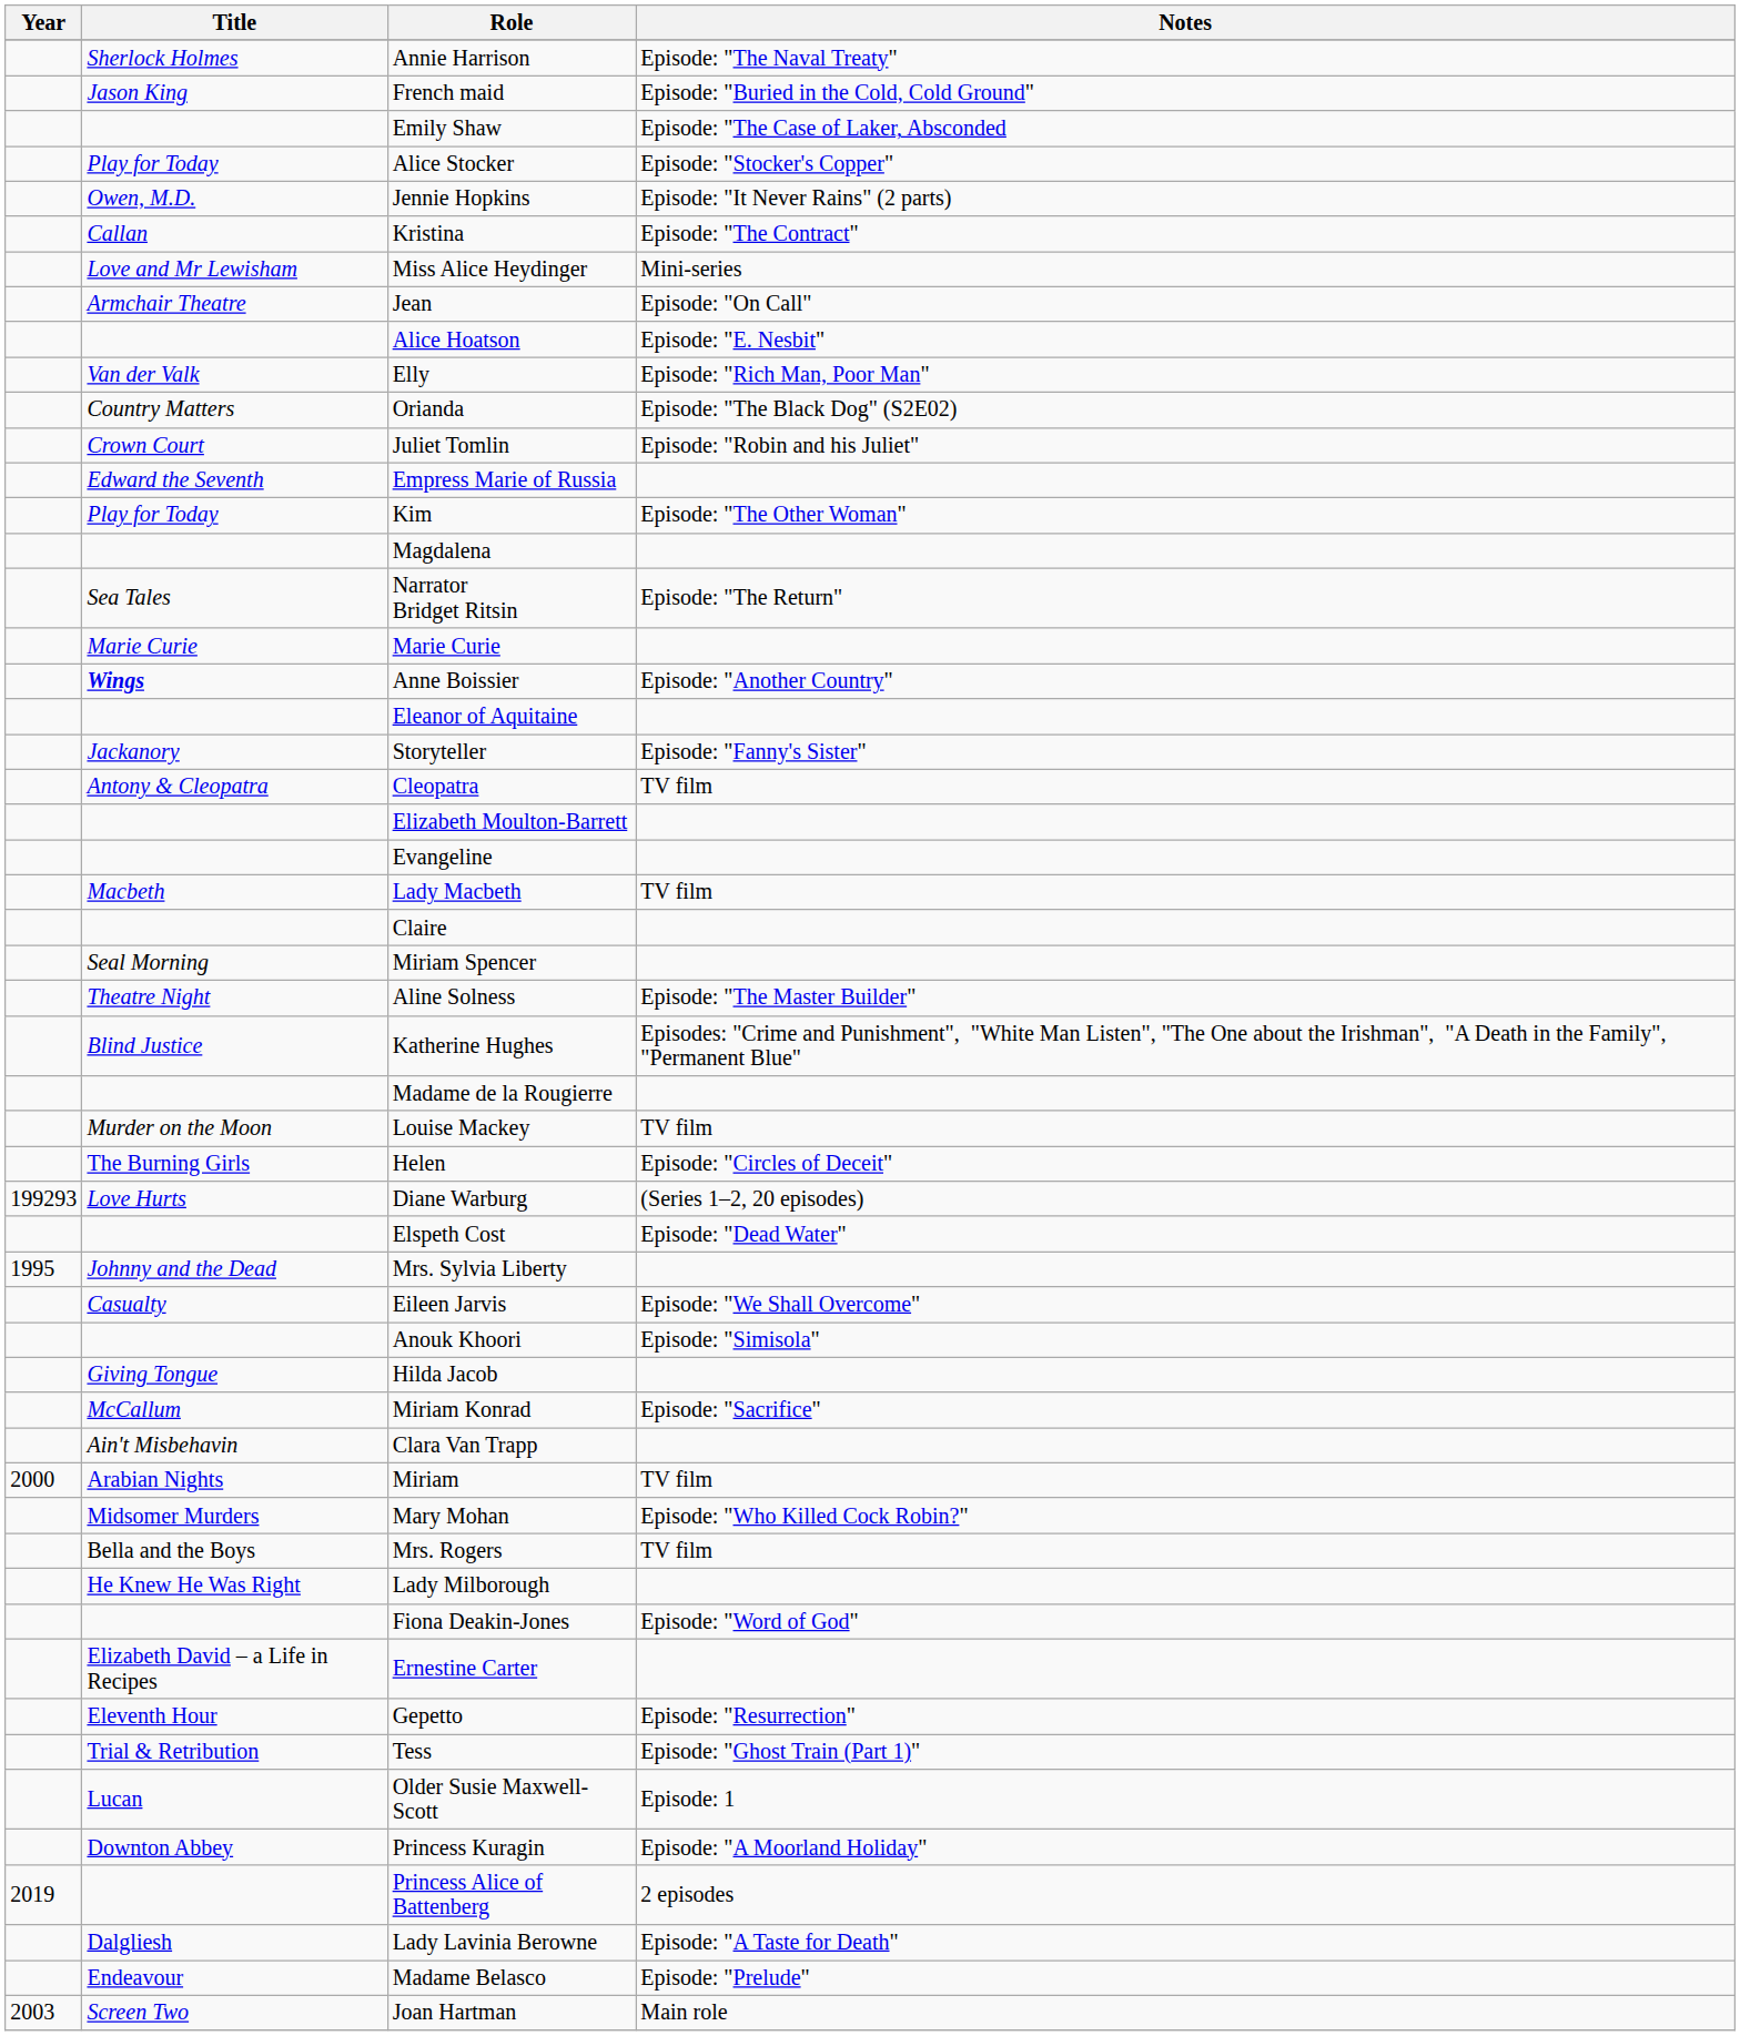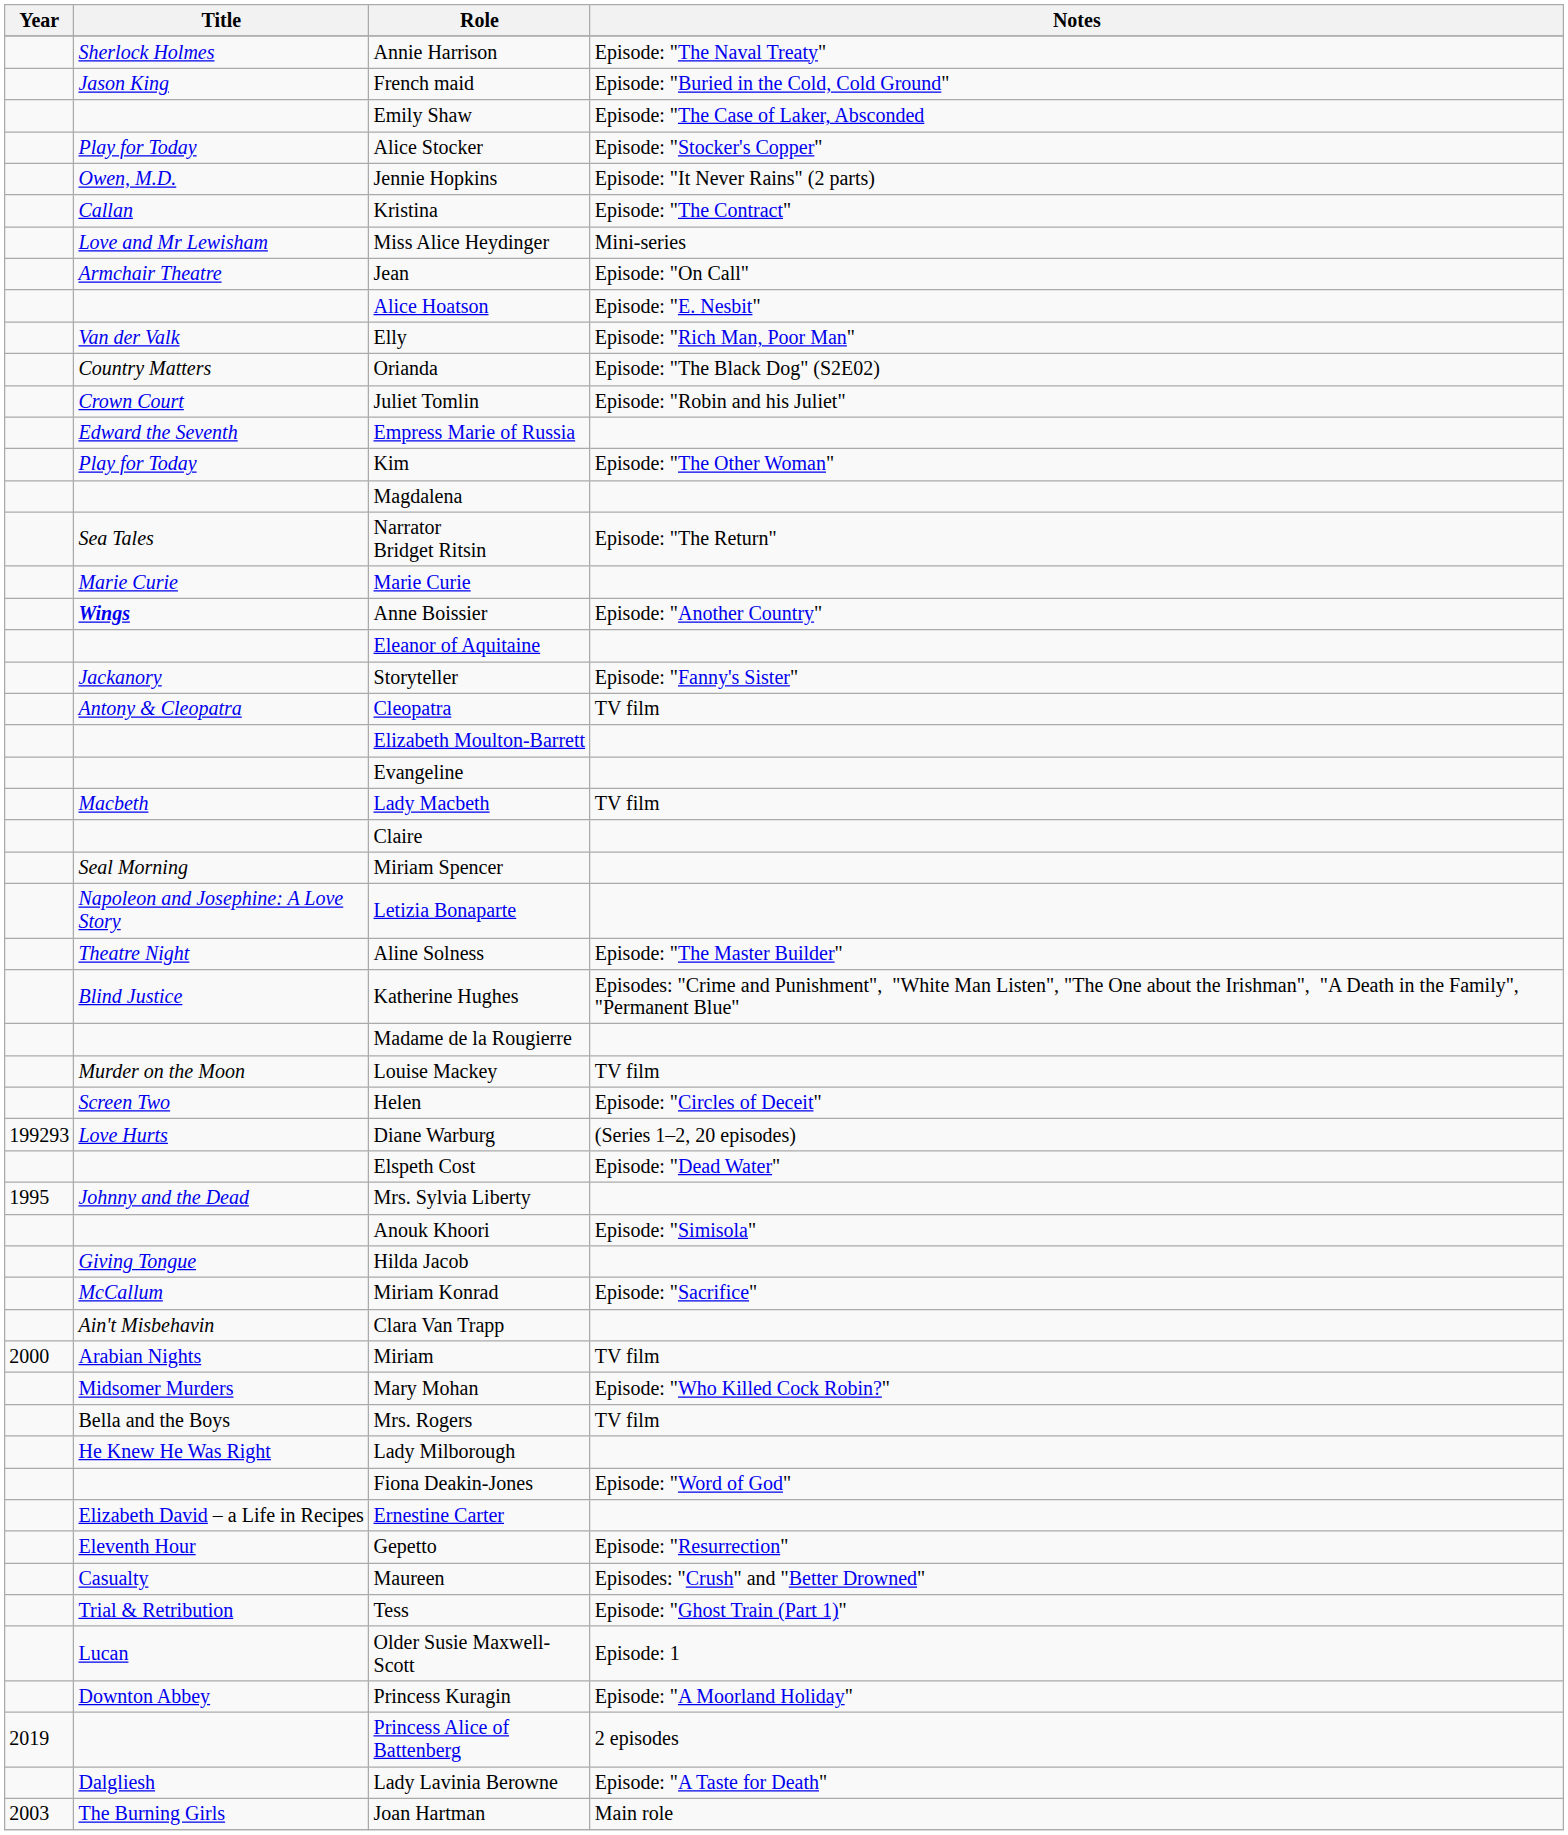+ row: Napoleon and Josephine: A Love Story | Letizia Bonaparte
Helen | Title: The Burning Girls -> Screen Two
- row: Casualty | Eileen Jarvis | Episode: "We Shall Overcome"
+ row: Casualty | Maureen | Episodes: "Crush" and "Better Drowned"
- row: Endeavour | Madame Belasco | Episode: "Prelude"
Joan Hartman | Title: Screen Two -> The Burning Girls
